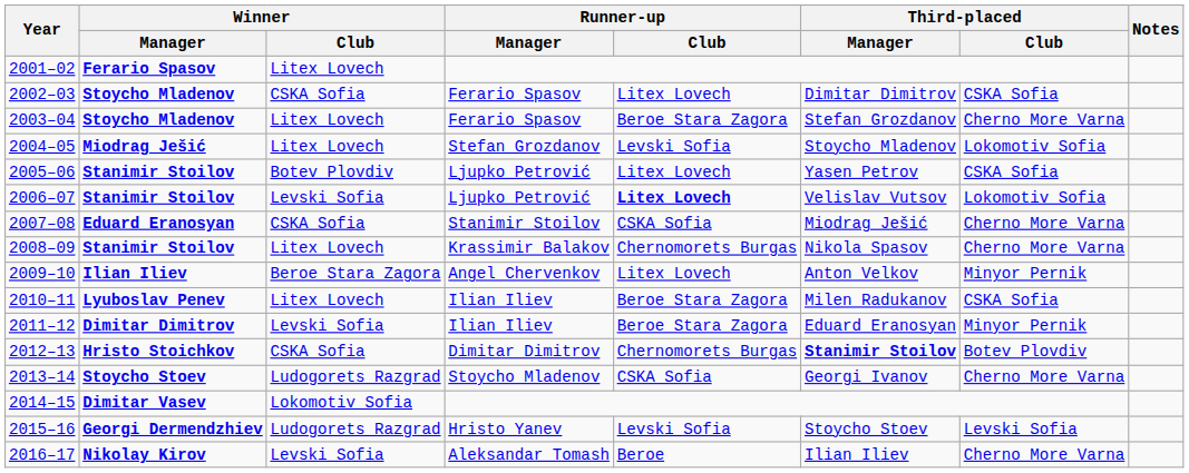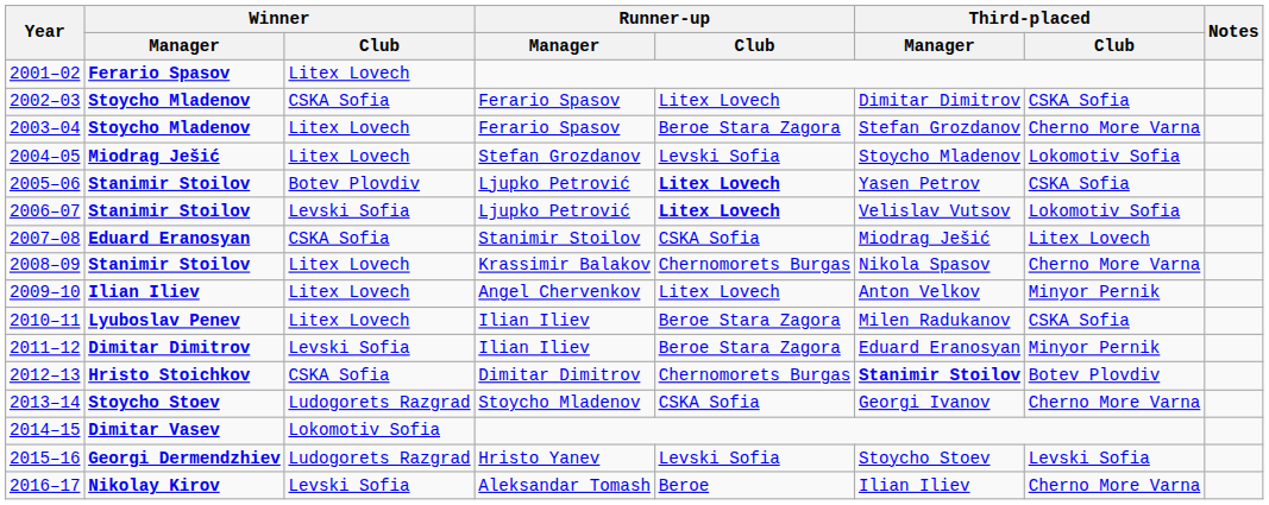2005–06 | Runner-up / Club: normal -> bold
2007–08 | Third-placed / Club: Cherno More Varna -> Litex Lovech
2009–10 | Winner / Club: Beroe Stara Zagora -> Litex Lovech
